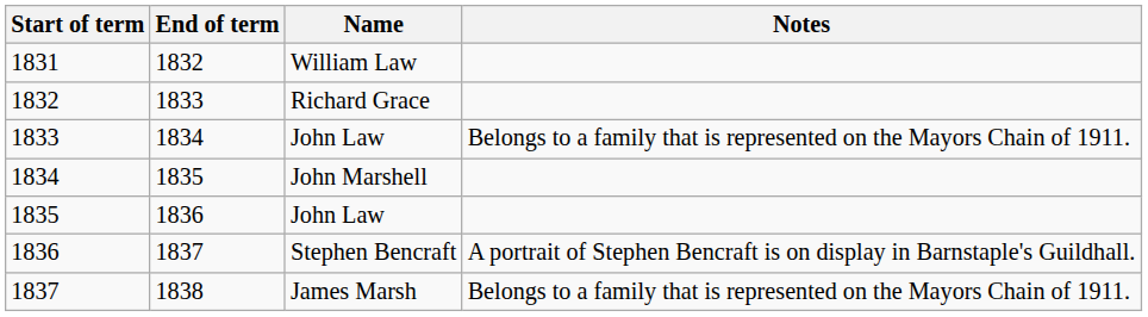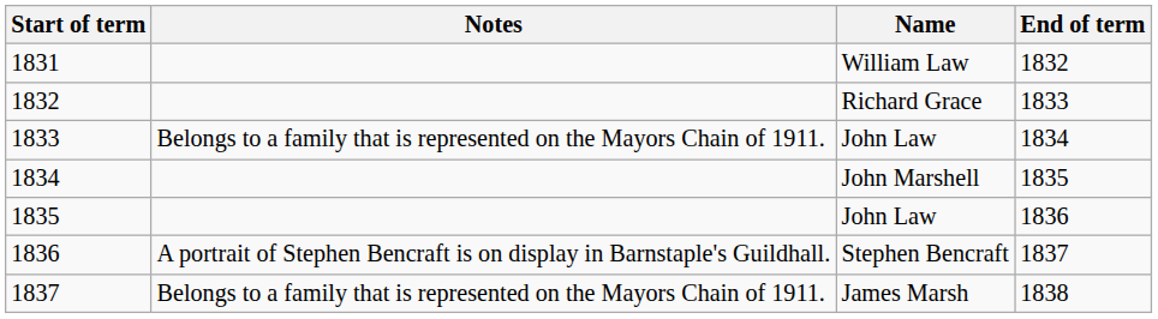columns swapped: End of term <-> Notes
